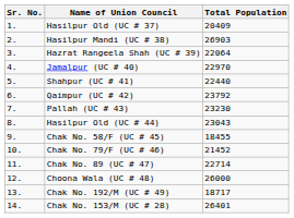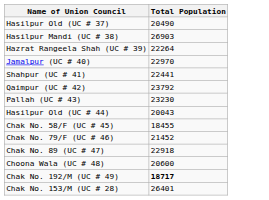- column: Sr. No. | 1. | 2. | 3. | 4. | 5. | 6. | 7. | 8. | 9. | 10. | 11. | 12. | 13. | 14.
Hasilpur Old (UC # 37) | Total Population: 20409 -> 20490
Hazrat Rangeela Shah (UC # 39) | Total Population: 22064 -> 22264
Shahpur (UC # 41) | Total Population: 22440 -> 22441
Hasilpur Old (UC # 44) | Total Population: 23043 -> 20043
Chak No. 89 (UC # 47) | Total Population: 22714 -> 22918
Choona Wala (UC # 48) | Total Population: 26000 -> 20600
Chak No. 192/M (UC # 49) | Total Population: normal -> bold
